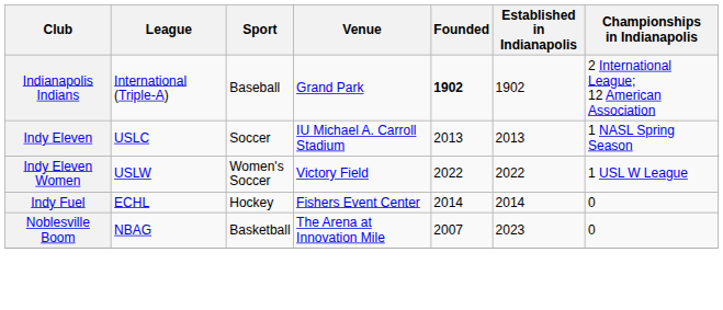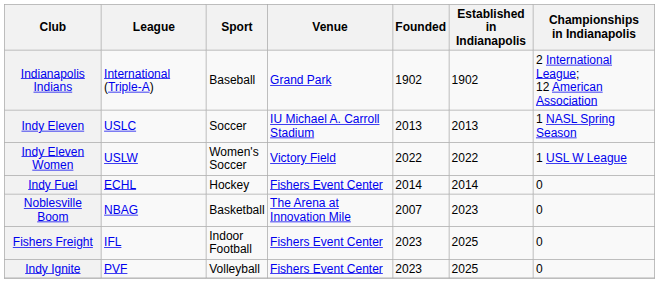Indianapolis Indians | Founded: bold -> normal
+ row: Fishers Freight | IFL | Indoor Football | Fishers Event Center | 2023 | 2025 | 0
+ row: Indy Ignite | PVF | Volleyball | Fishers Event Center | 2023 | 2025 | 0
